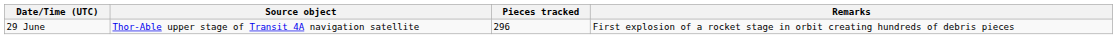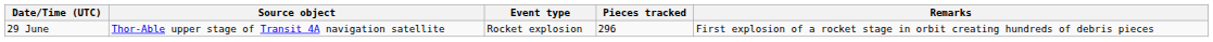+ column: Event type | Rocket explosion
